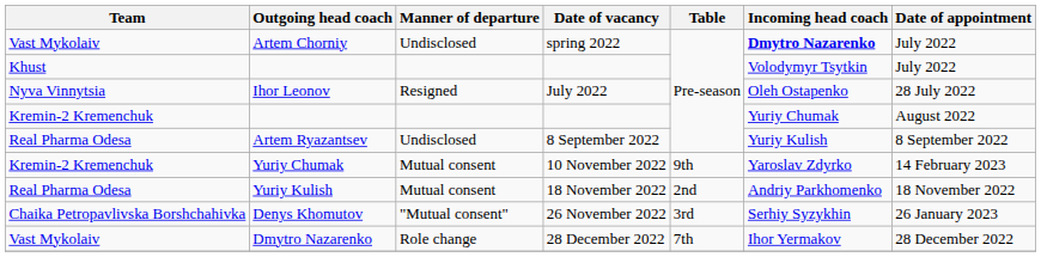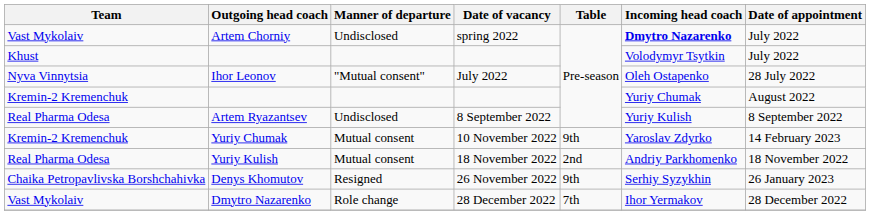Ihor Leonov | Manner of departure: Resigned -> "Mutual consent"
Denys Khomutov | Manner of departure: "Mutual consent" -> Resigned
Denys Khomutov | Table: 3rd -> 9th
